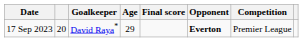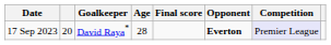17 Sep 2023 | Age: 29 -> 28
17 Sep 2023 | Competition: no background -> lavender background
